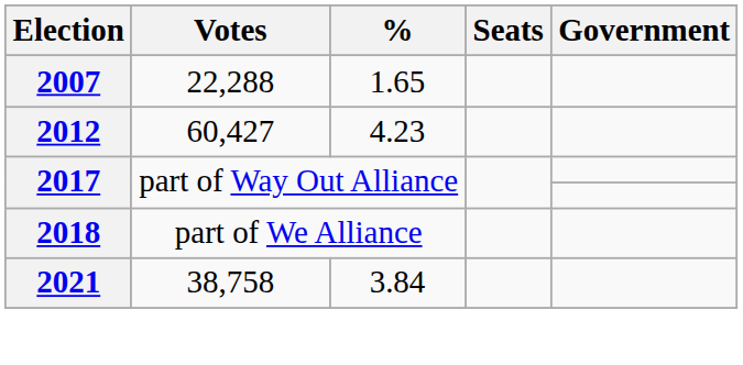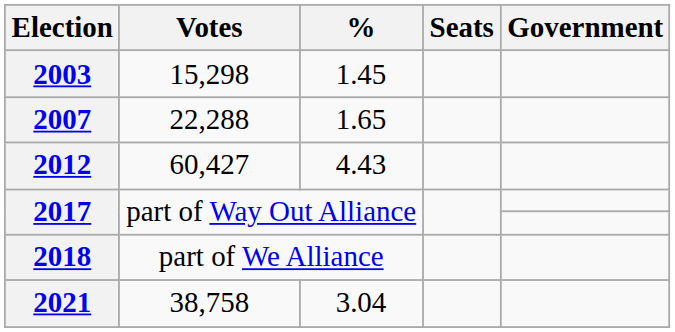+ row: 2003 | 15,298 | 1.45
2012 | %: 4.23 -> 4.43
2021 | %: 3.84 -> 3.04
